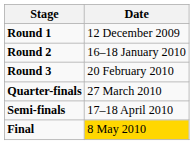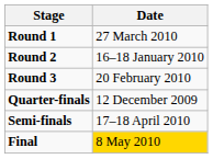Round 1 | Date: 12 December 2009 -> 27 March 2010
Quarter-finals | Date: 27 March 2010 -> 12 December 2009
